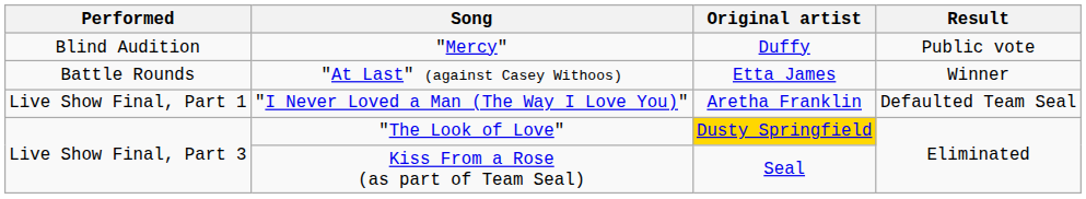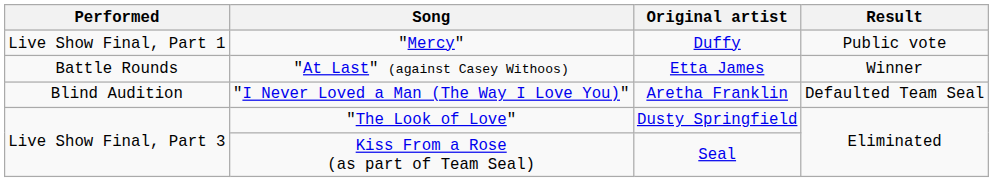"Mercy" | Performed: Blind Audition -> Live Show Final, Part 1
"I Never Loved a Man (The Way I Love You)" | Performed: Live Show Final, Part 1 -> Blind Audition
"The Look of Love" | Original artist: gold background -> no background
